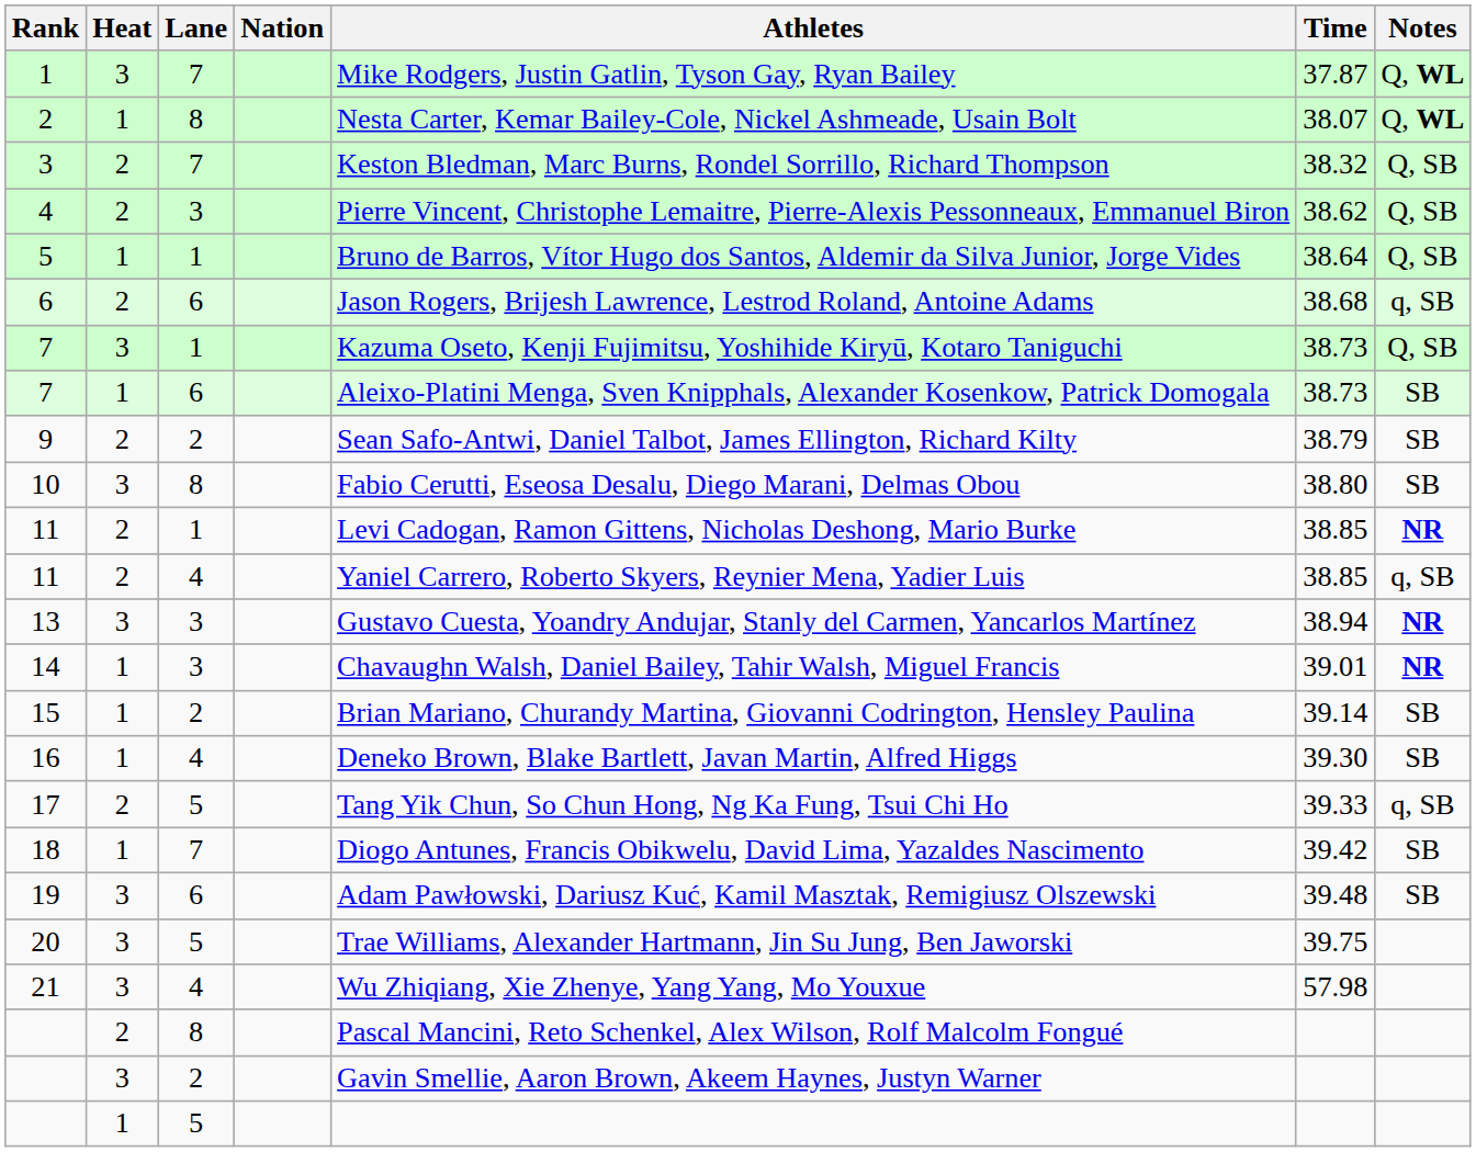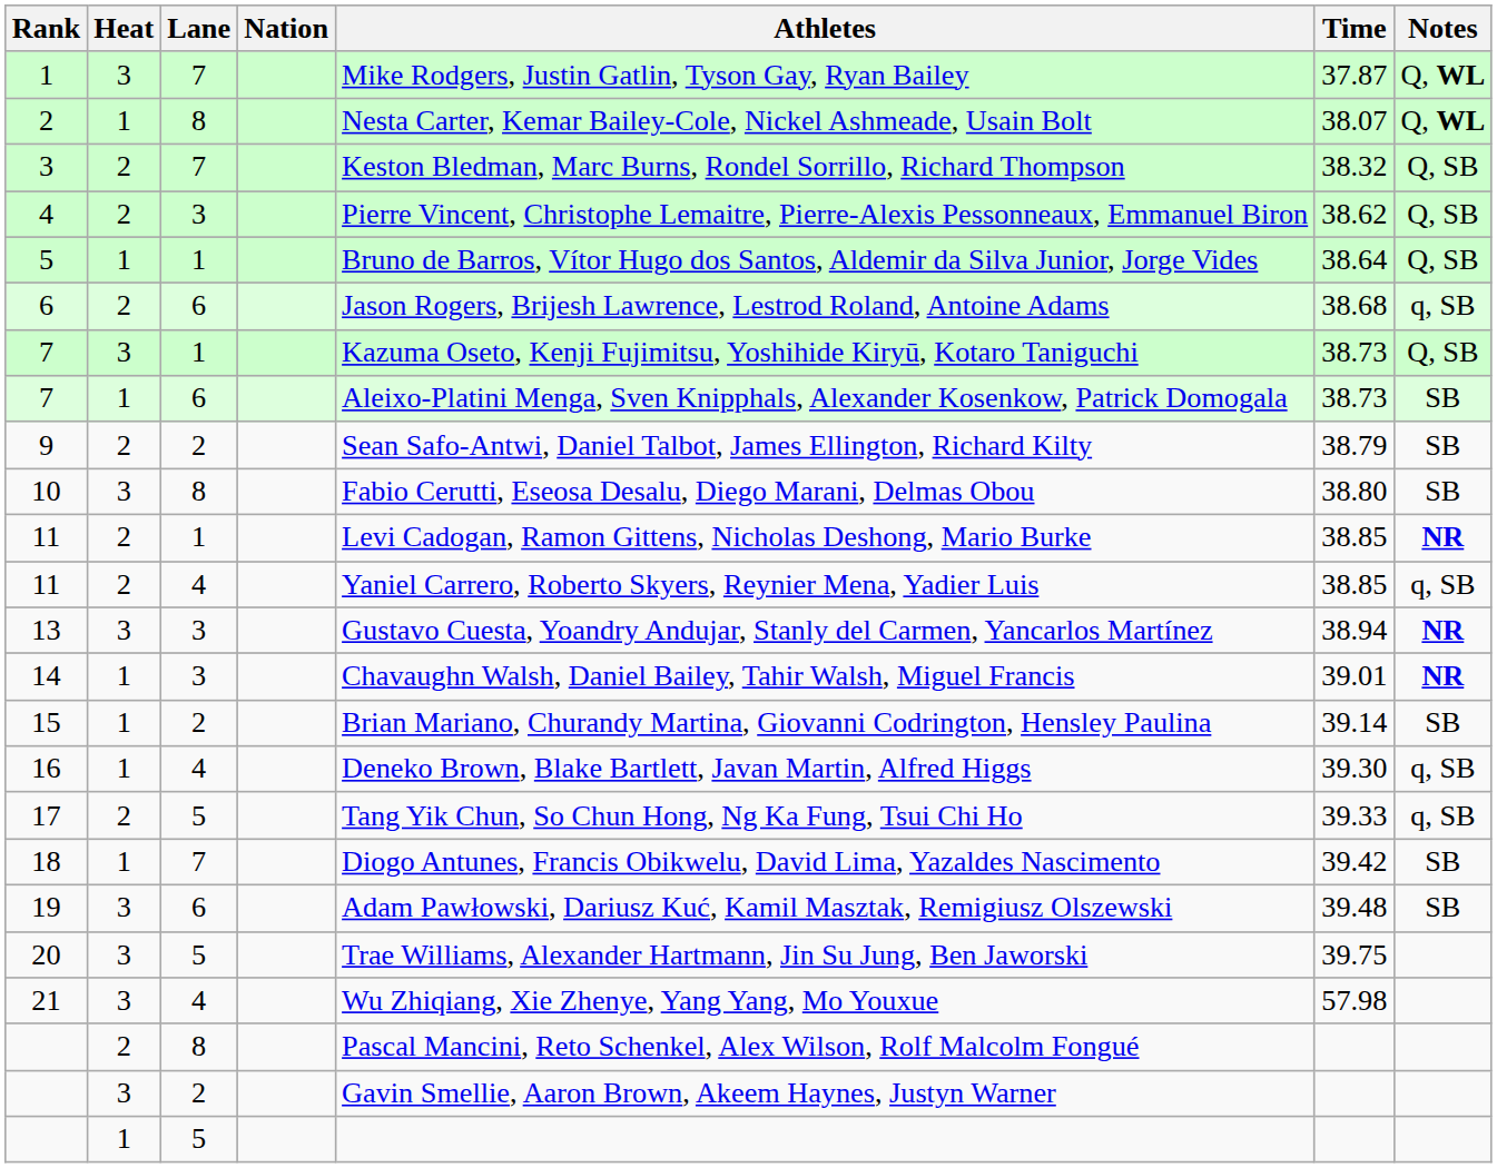16 | Notes: SB -> q, SB
